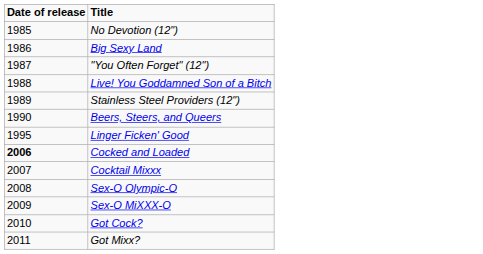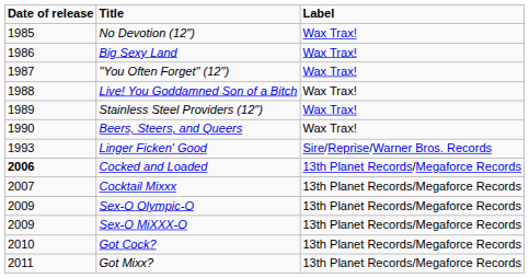+ column: Label | Wax Trax! | Wax Trax! | Wax Trax! | Wax Trax! | Wax Trax! | Wax Trax! | Sire/Reprise/Warner Bros. Records | 13th Planet Records/Megaforce Records | 13th Planet Records/Megaforce Records | 13th Planet Records/Megaforce Records | 13th Planet Records/Megaforce Records | 13th Planet Records/Megaforce Records | 13th Planet Records/Megaforce Records
Linger Ficken' Good | Date of release: 1995 -> 1993
Sex-O Olympic-O | Date of release: 2008 -> 2009
